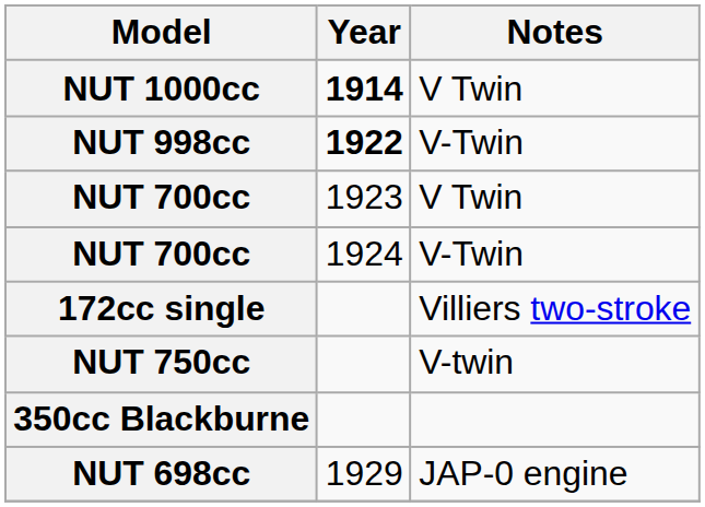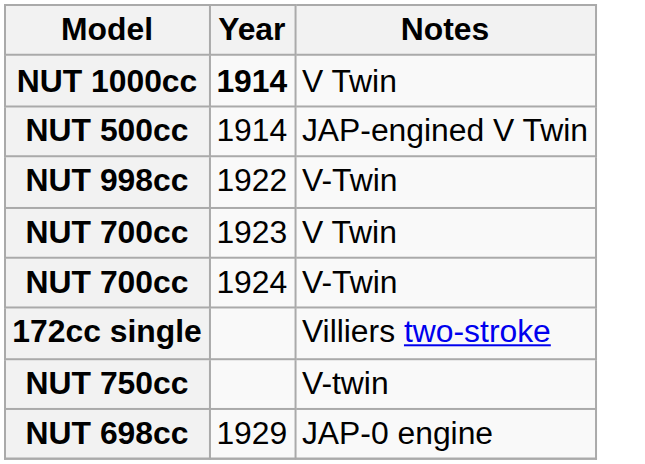+ row: NUT 500cc | 1914 | JAP-engined V Twin
NUT 998cc | Year: bold -> normal
- row: 350cc Blackburne
